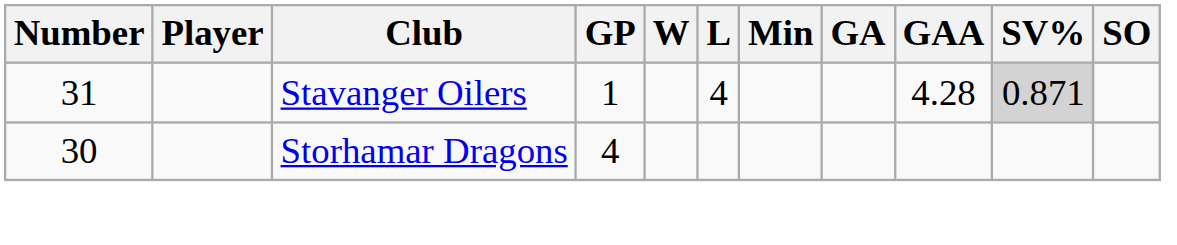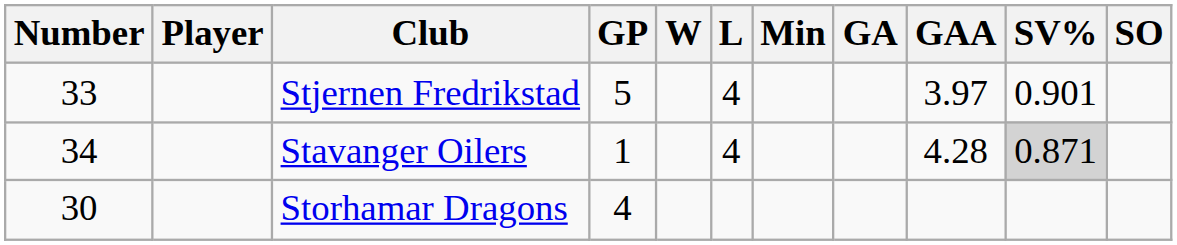+ row: 33 | Stjernen Fredrikstad | 5 | 4 | 3.97 | 0.901
Stavanger Oilers | Number: 31 -> 34
